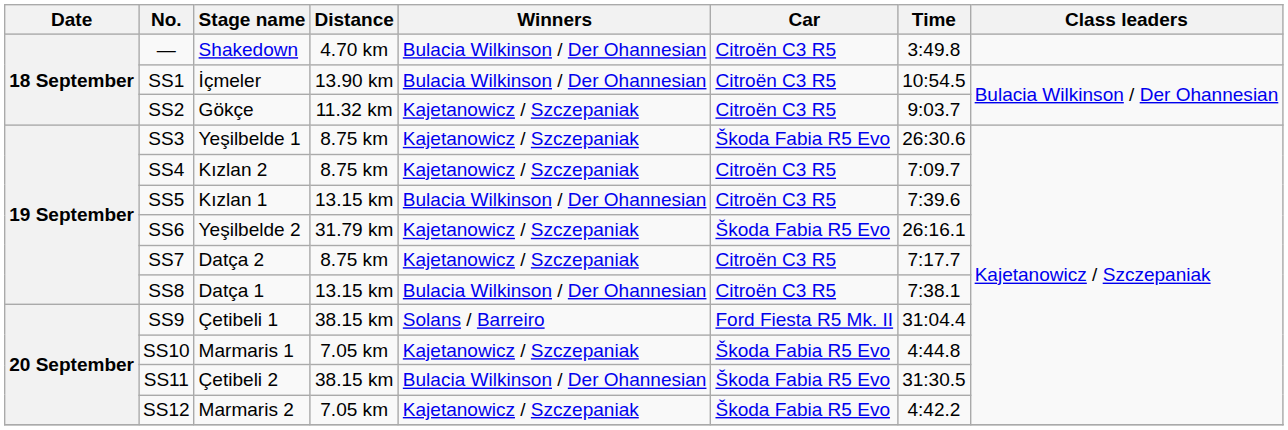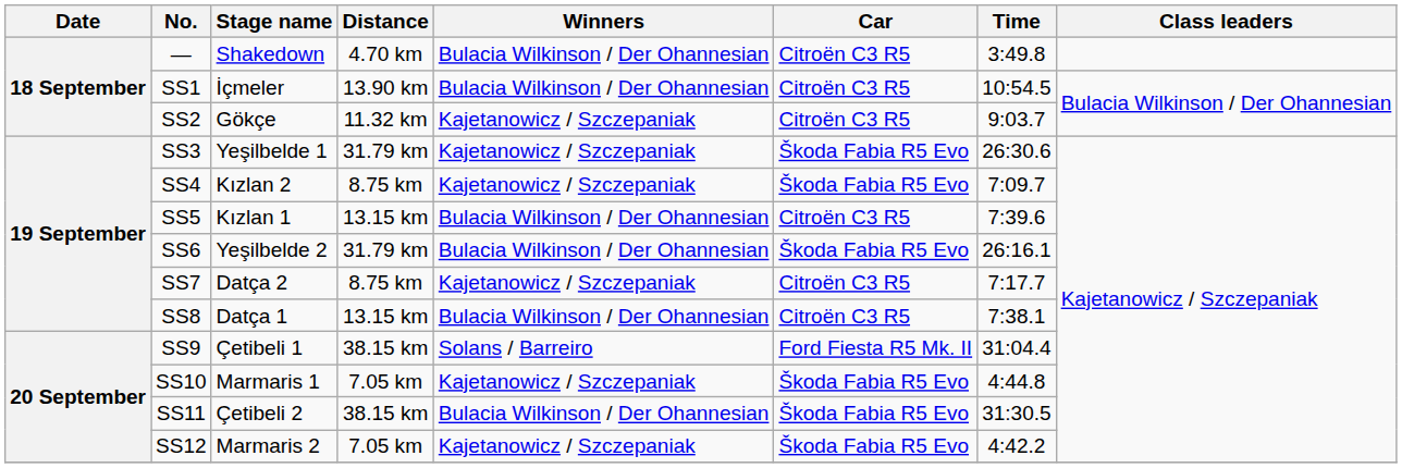SS3 | Distance: 8.75 km -> 31.79 km
SS4 | Car: Citroën C3 R5 -> Škoda Fabia R5 Evo
SS6 | Winners: Kajetanowicz / Szczepaniak -> Bulacia Wilkinson / Der Ohannesian
